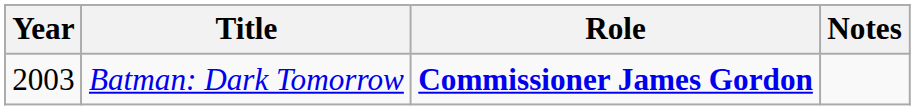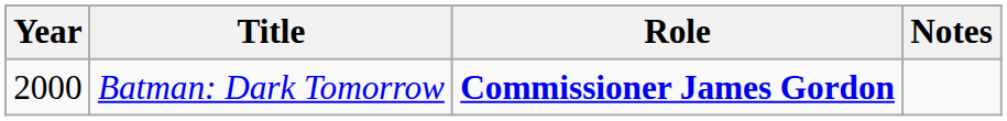Batman: Dark Tomorrow | Year: 2003 -> 2000
